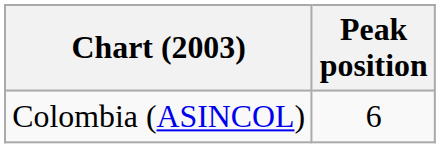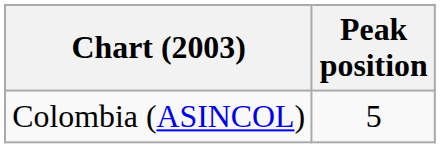Colombia (ASINCOL) | Peak position: 6 -> 5
